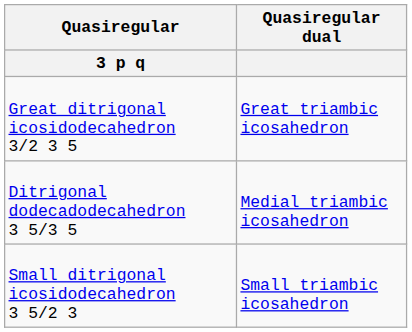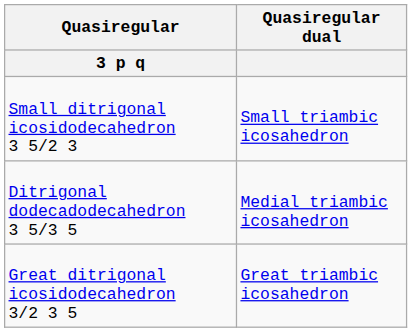rows swapped: Great ditrigonal icosidodecahedron 3/2 3 5 <-> Small ditrigonal icosidodecahedron 3 5/2 3
